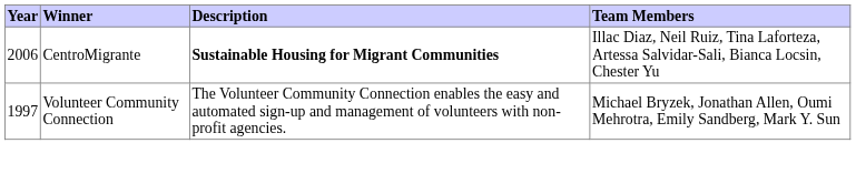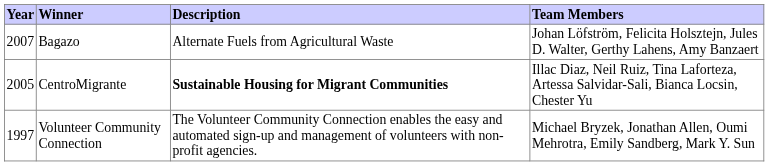+ row: 2007 | Bagazo | Alternate Fuels from Agricultural Waste | Johan Löfström, Felicita Holsztejn, Jules D. Walter, Gerthy Lahens, Amy Banzaert
CentroMigrante | Year: 2006 -> 2005
